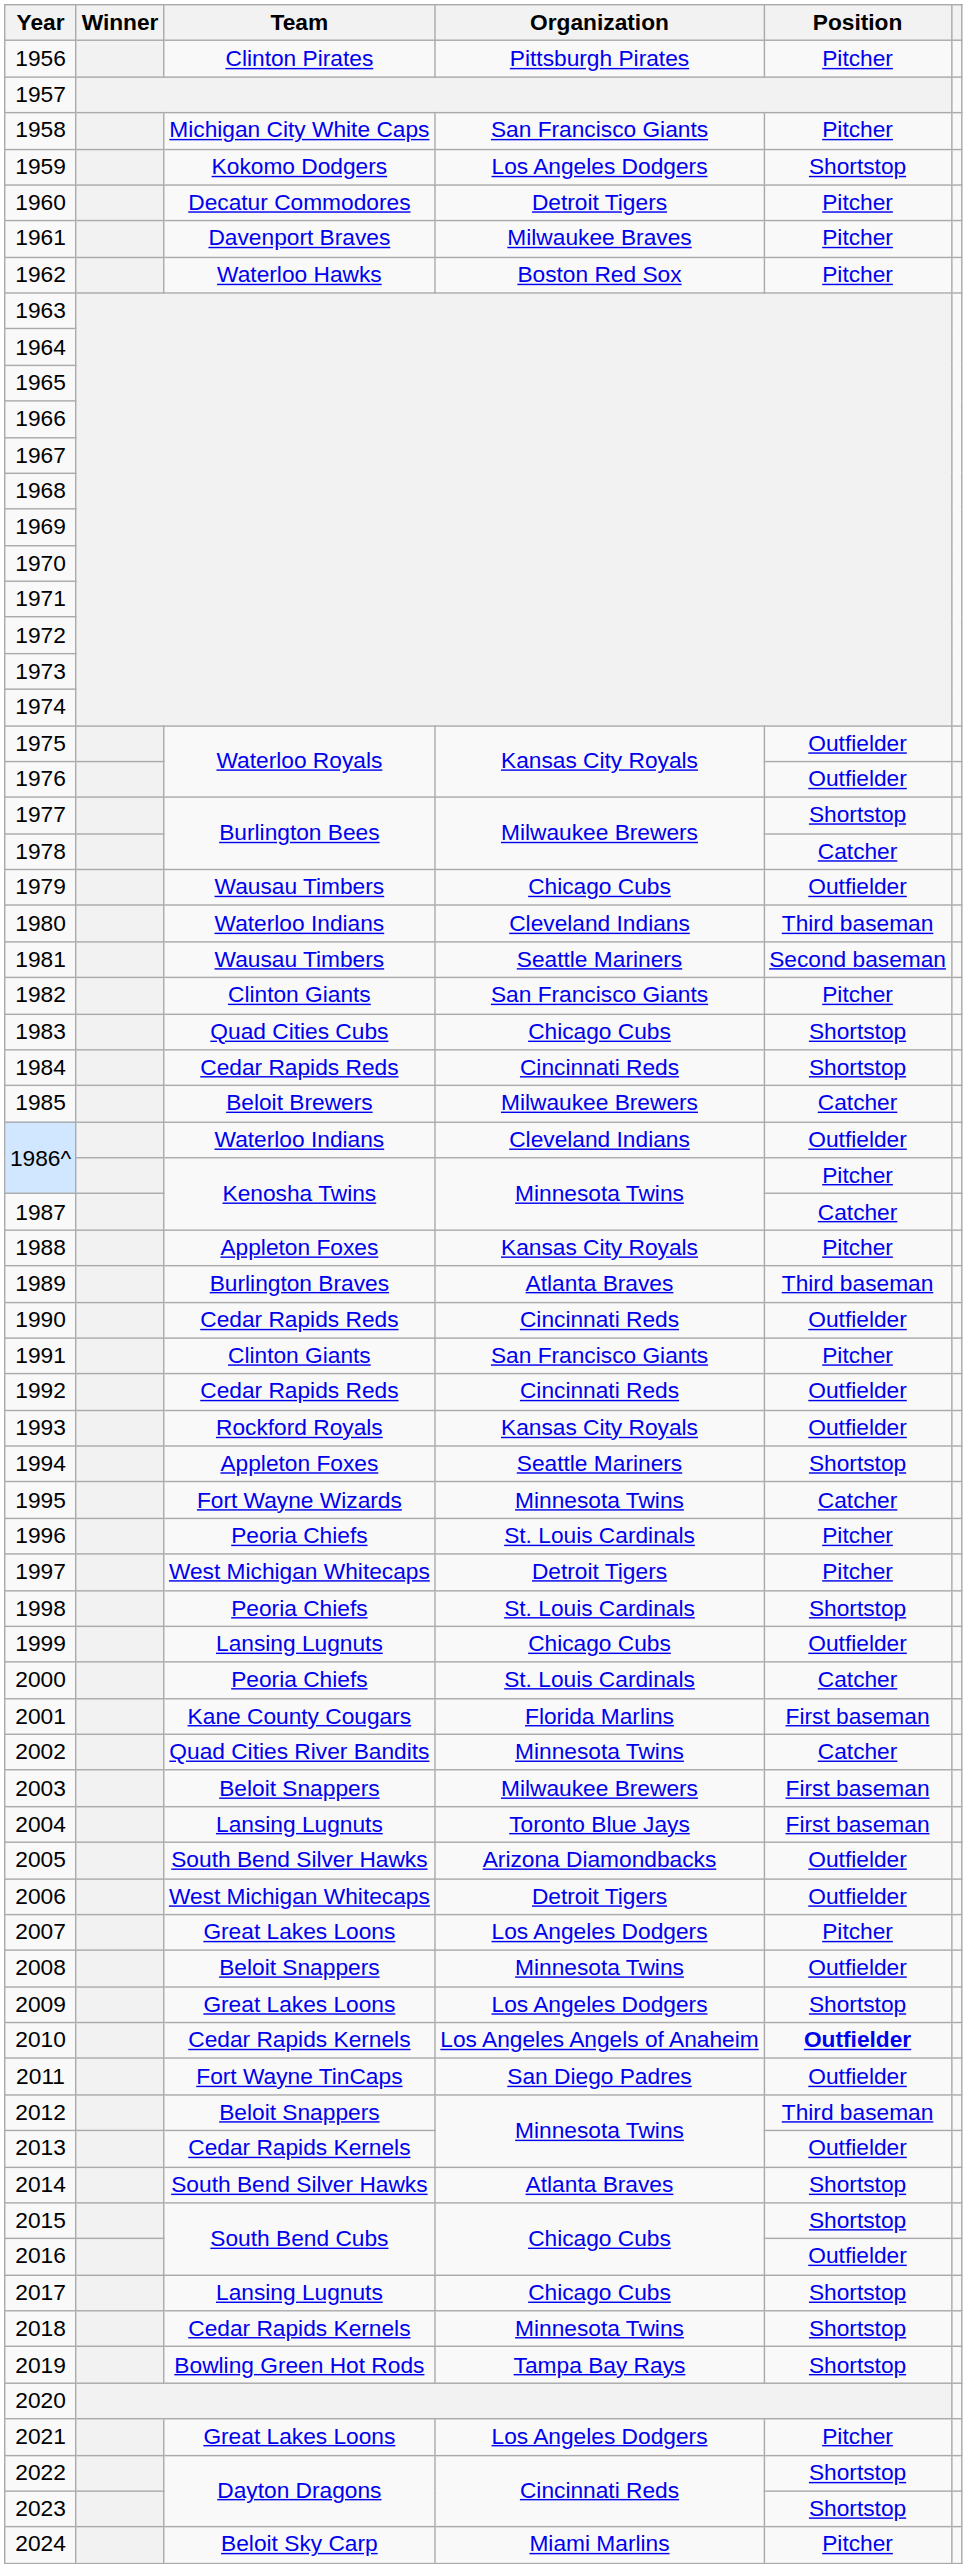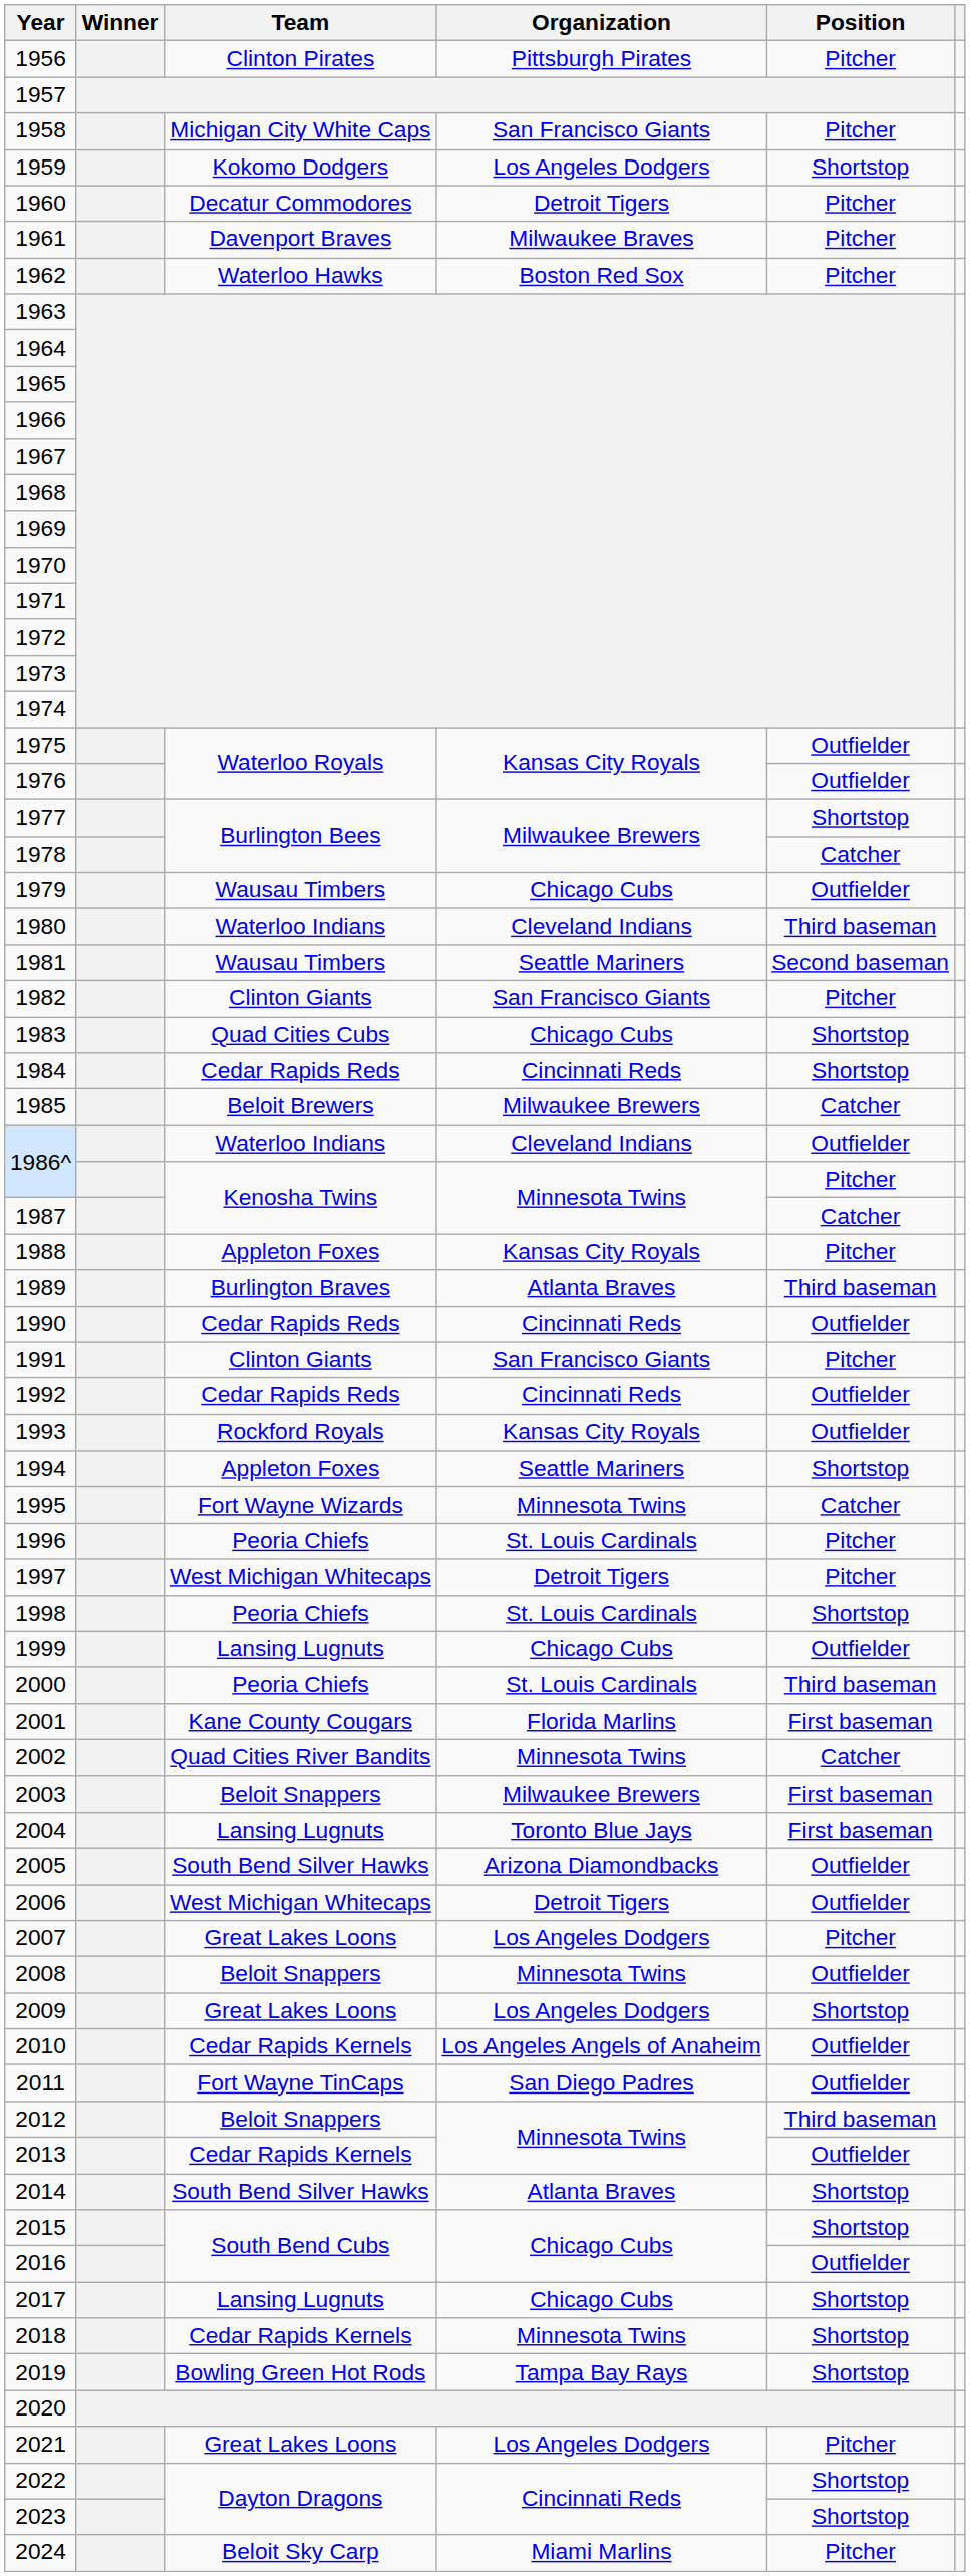2000 | Position: Catcher -> Third baseman
2010 | Position: bold -> normal
